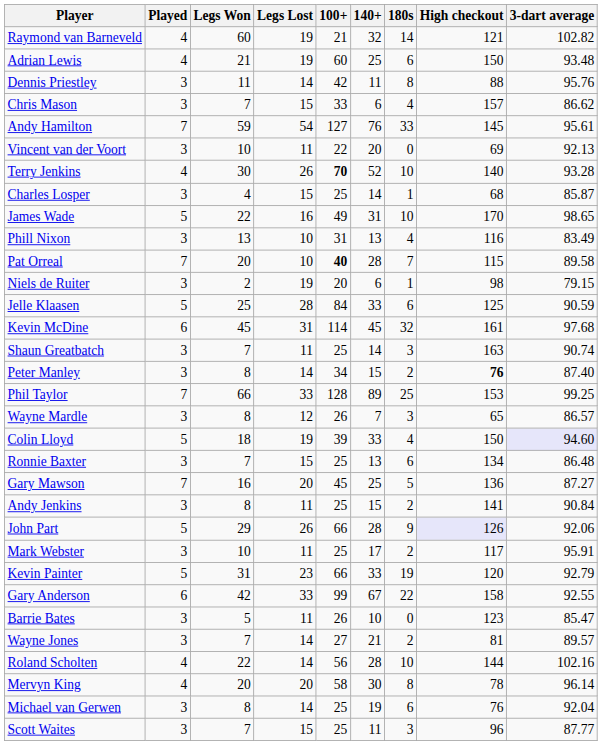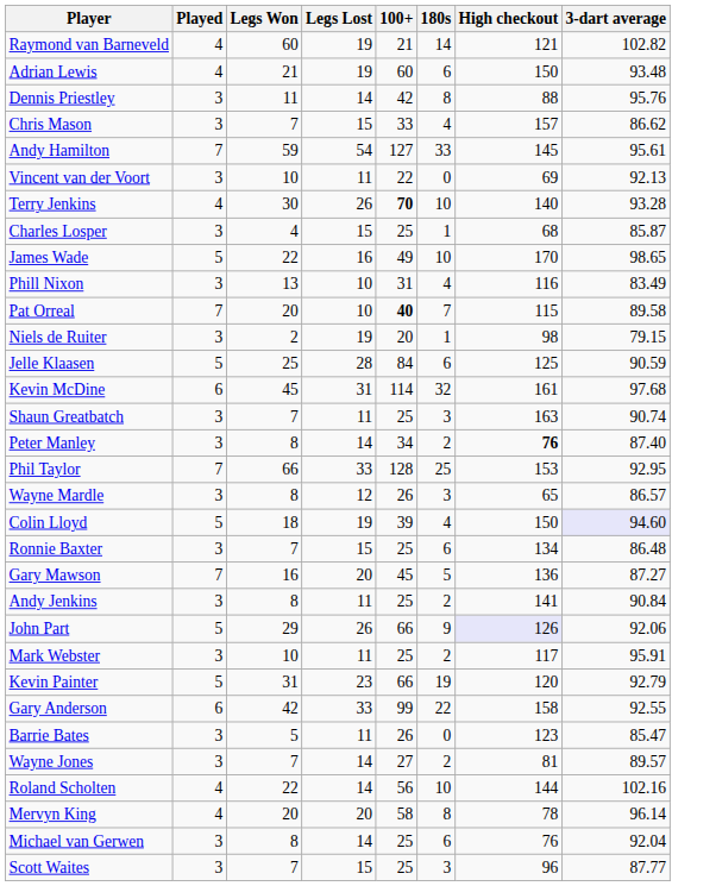- column: 140+ | 32 | 25 | 11 | 6 | 76 | 20 | 52 | 14 | 31 | 13 | 28 | 6 | 33 | 45 | 14 | 15 | 89 | 7 | 33 | 13 | 25 | 15 | 28 | 17 | 33 | 67 | 10 | 21 | 28 | 30 | 19 | 11
Phil Taylor | 3-dart average: 99.25 -> 92.95
